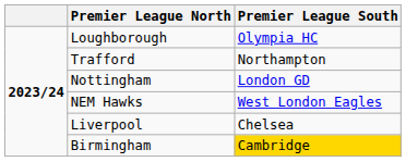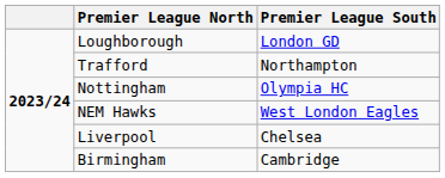Loughborough | Premier League South: Olympia HC -> London GD
Nottingham | Premier League South: London GD -> Olympia HC
Birmingham | Premier League South: gold background -> no background
